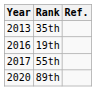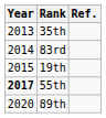+ row: 2014 | 83rd
19th | Year: 2016 -> 2015
55th | Year: normal -> bold
